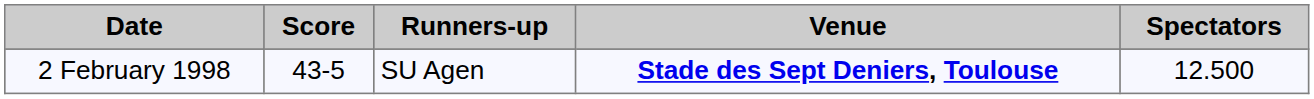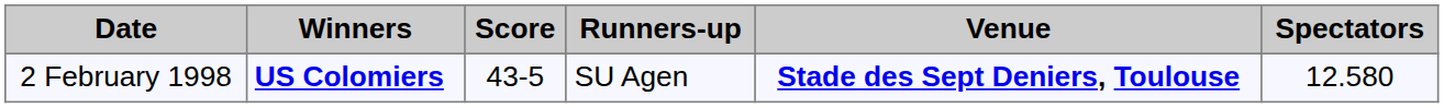+ column: Winners | US Colomiers
2 February 1998 | Spectators: 12.500 -> 12.580
